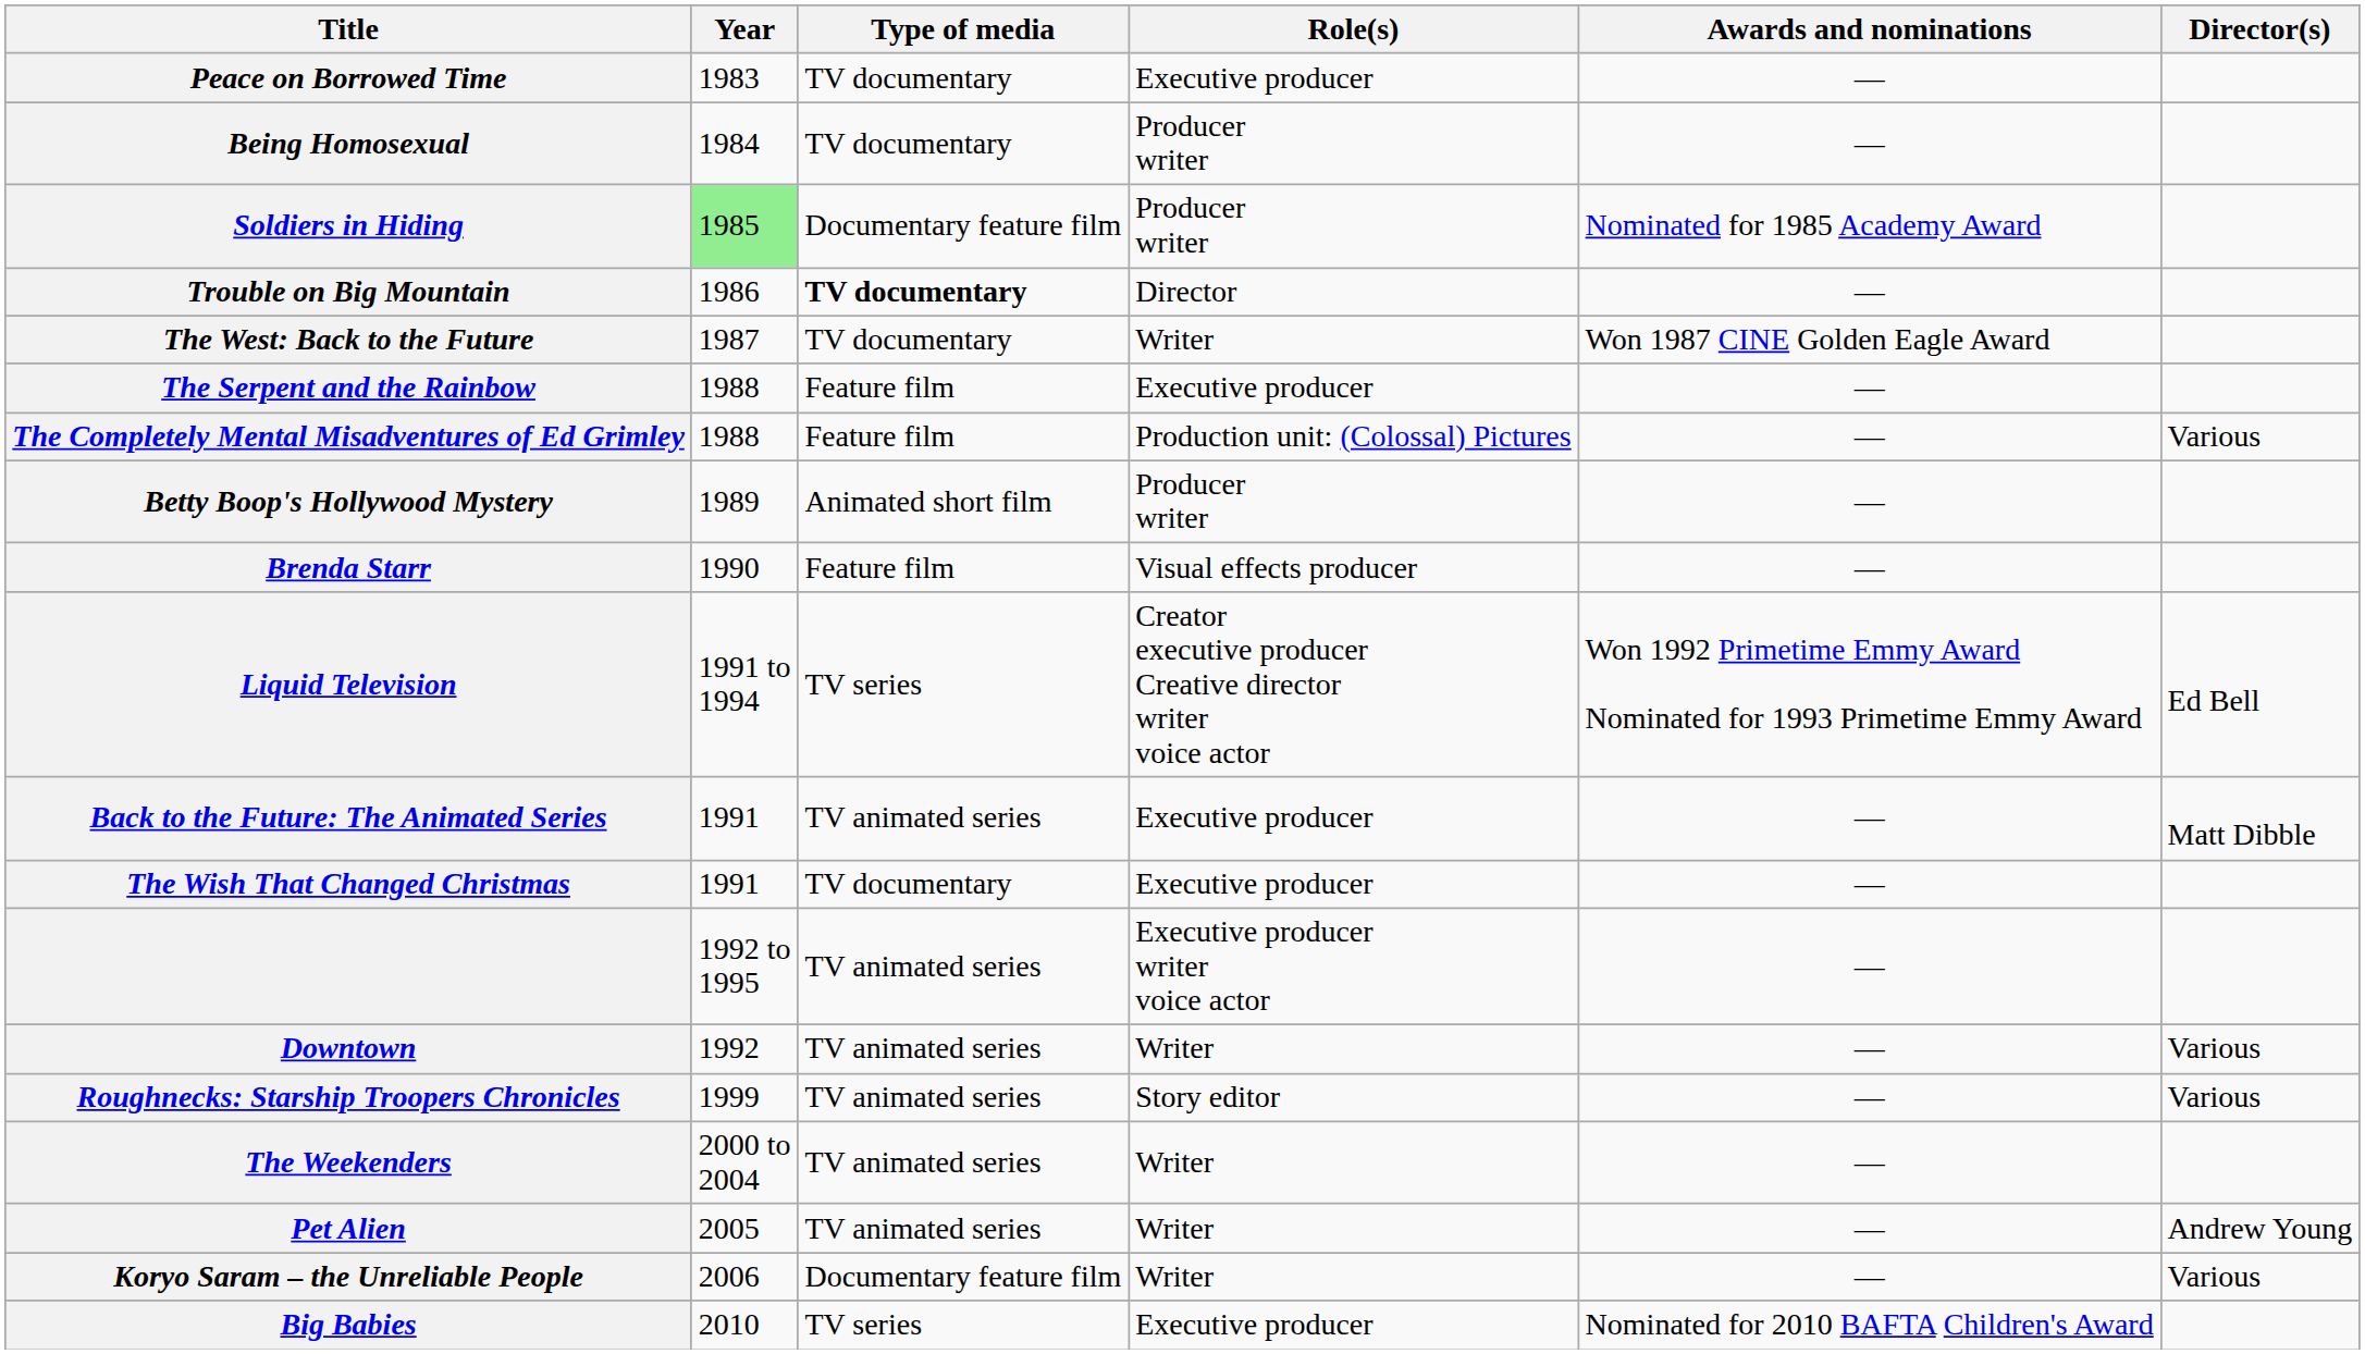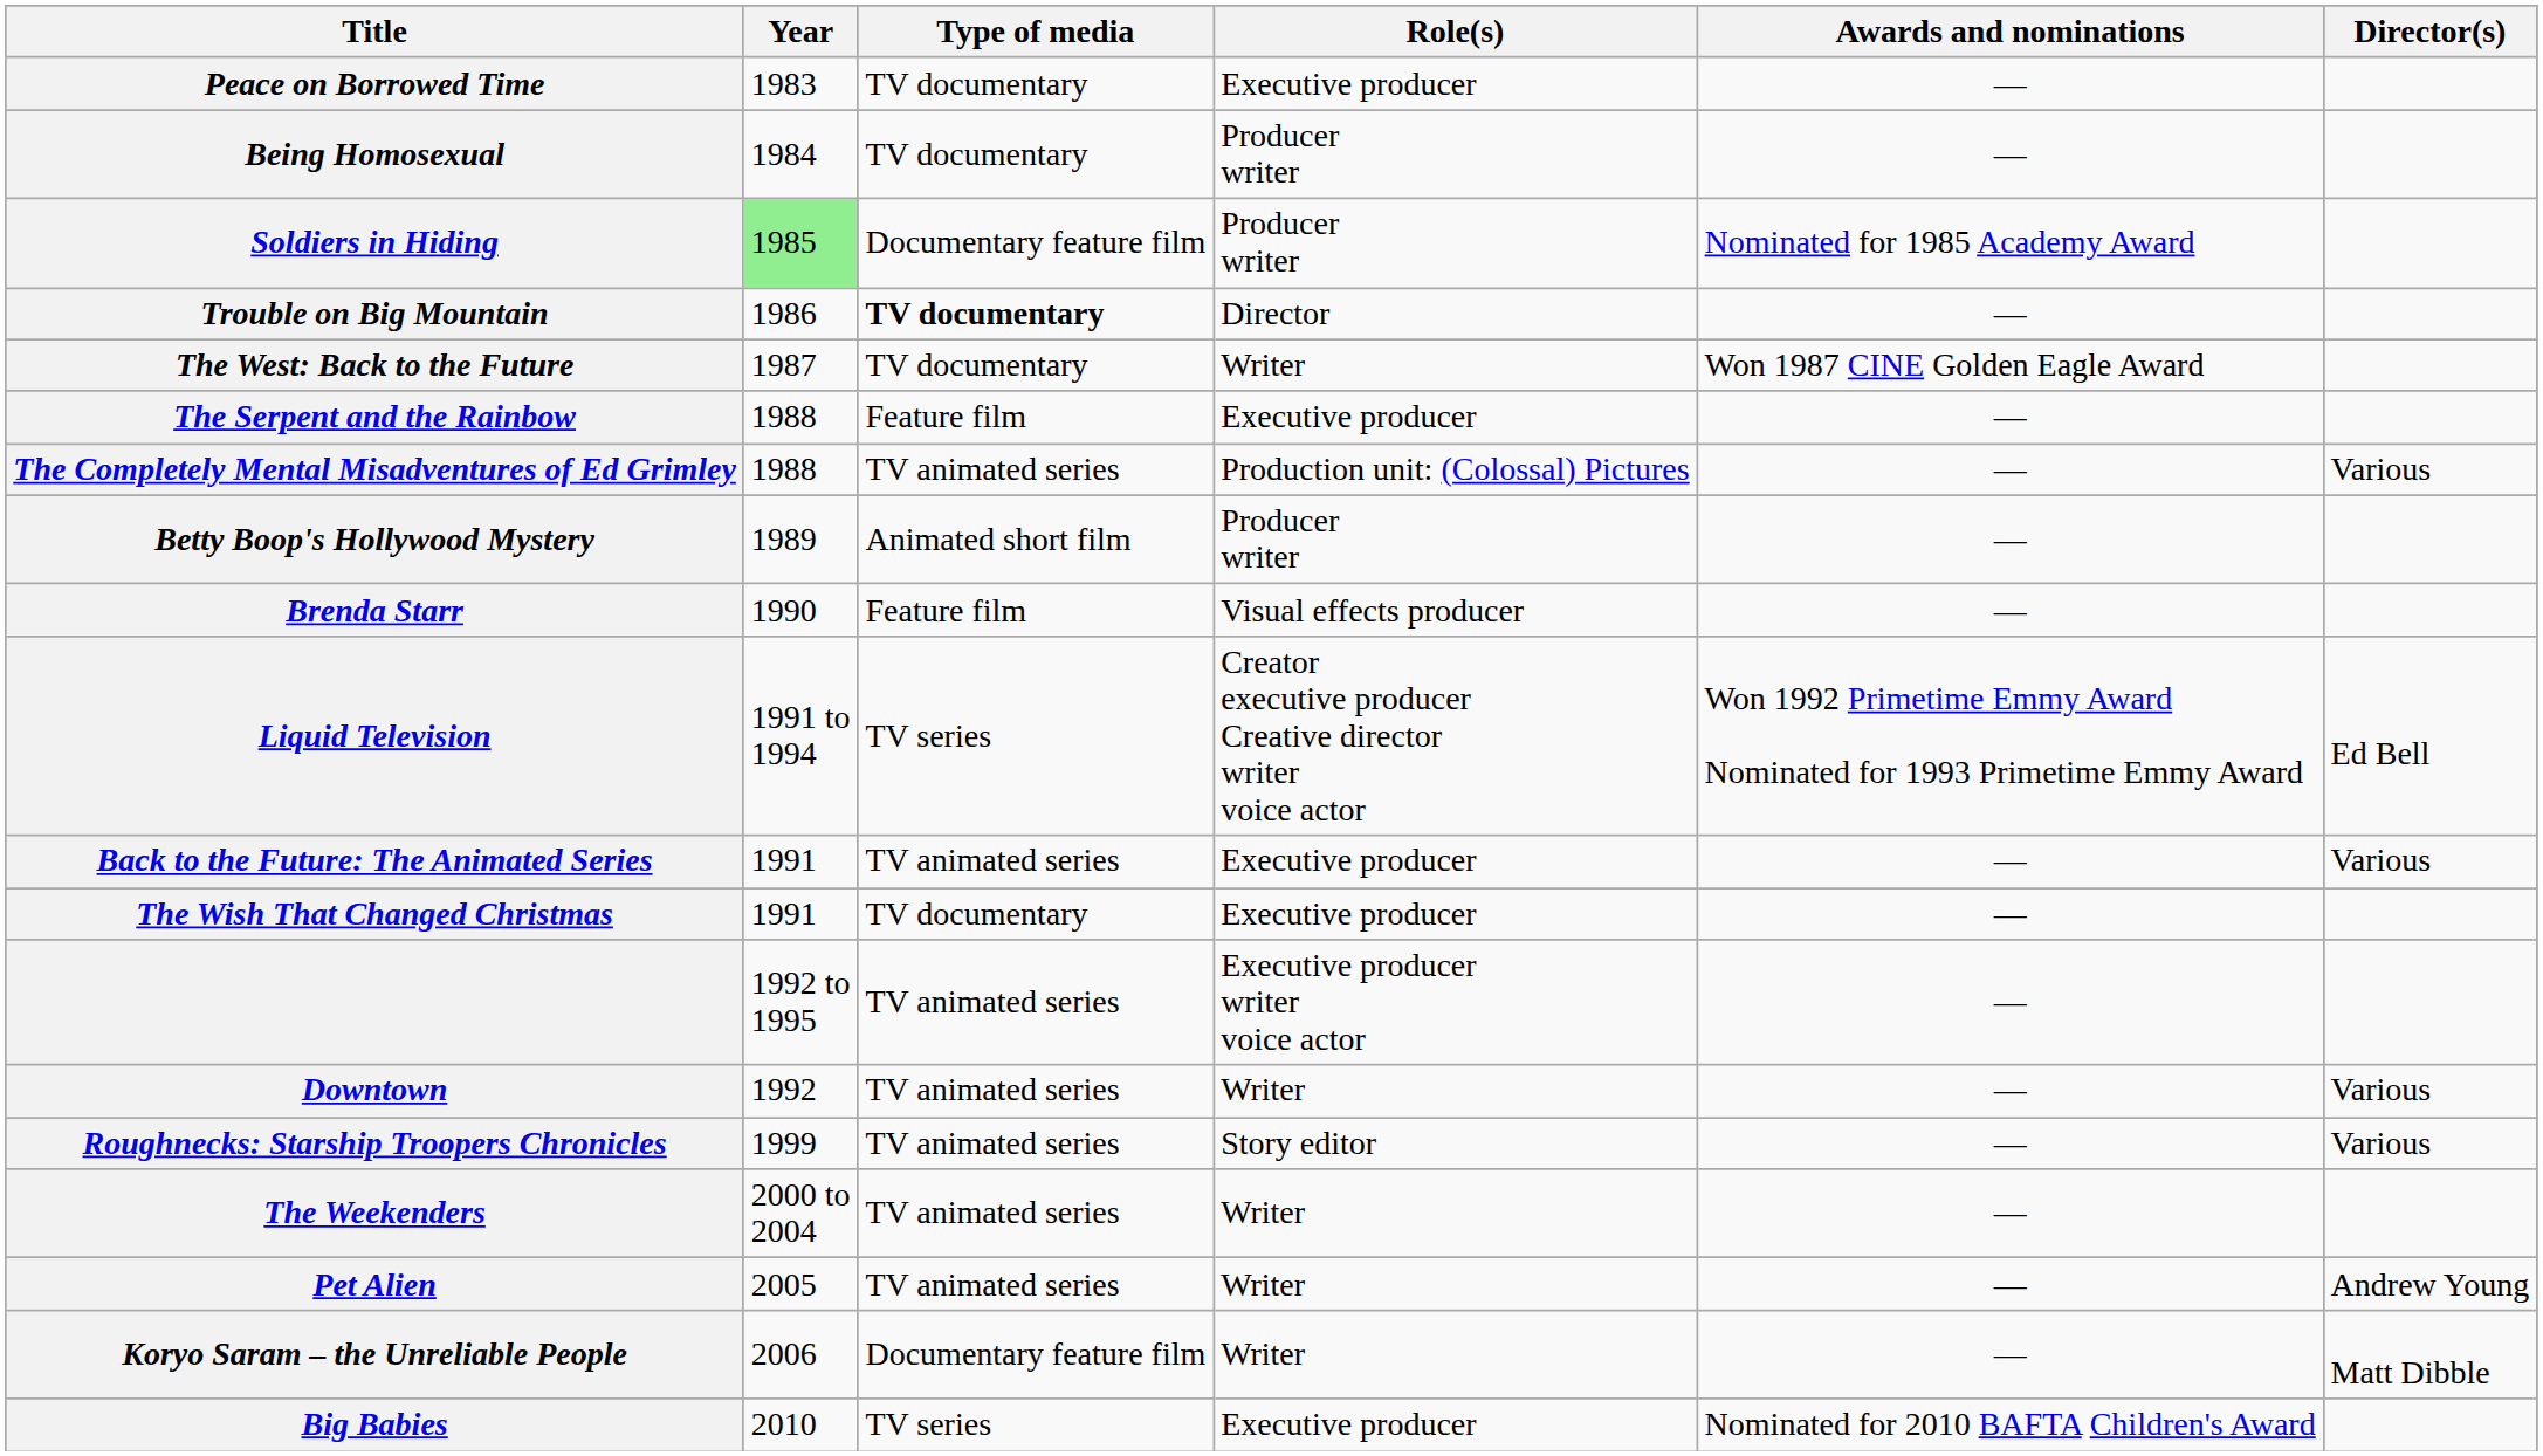The Completely Mental Misadventures of Ed Grimley | Type of media: Feature film -> TV animated series
Back to the Future: The Animated Series | Director(s): Matt Dibble -> Various
Koryo Saram – the Unreliable People | Director(s): Various -> Matt Dibble
